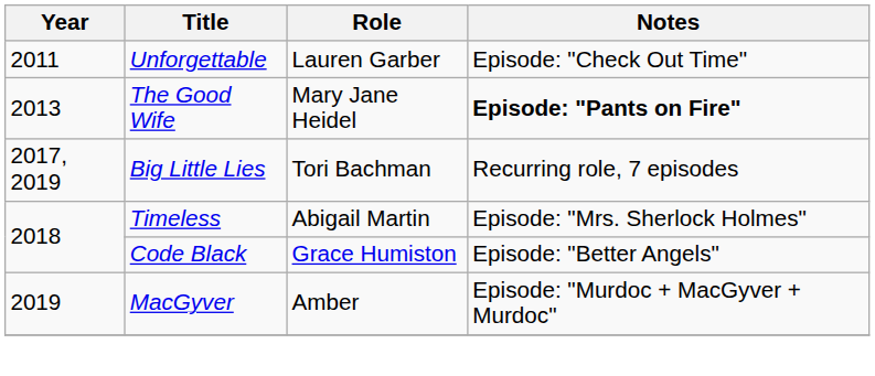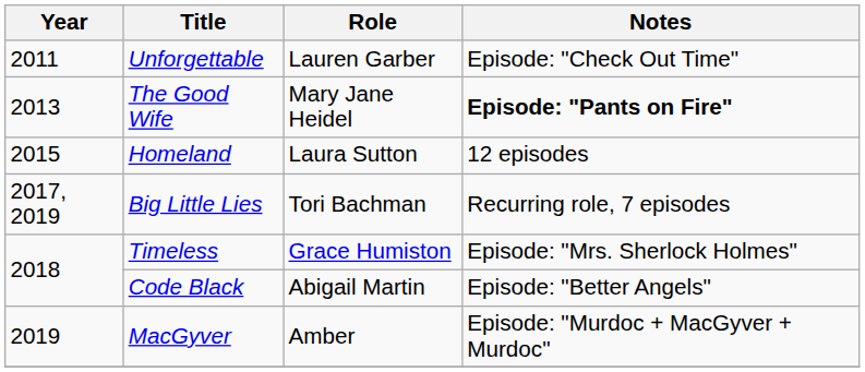+ row: 2015 | Homeland | Laura Sutton | 12 episodes
Timeless | Role: Abigail Martin -> Grace Humiston
Code Black | Role: Grace Humiston -> Abigail Martin
